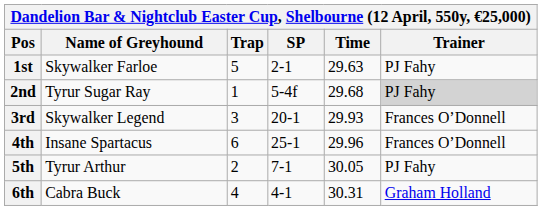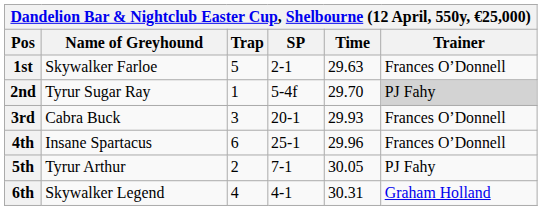1st | Trainer: PJ Fahy -> Frances O’Donnell
2nd | Time: 29.68 -> 29.70
3rd | Name of Greyhound: Skywalker Legend -> Cabra Buck
6th | Name of Greyhound: Cabra Buck -> Skywalker Legend
